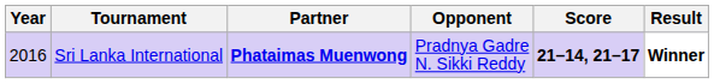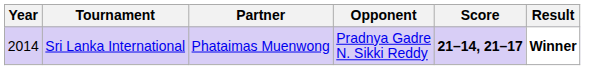Sri Lanka International | Year: 2016 -> 2014
Sri Lanka International | Partner: bold -> normal
